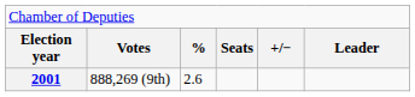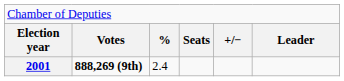2001 | column 2: normal -> bold
2001 | column 3: 2.6 -> 2.4
